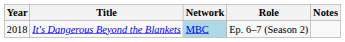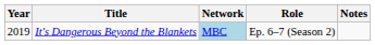It's Dangerous Beyond the Blankets | Year: 2018 -> 2019
